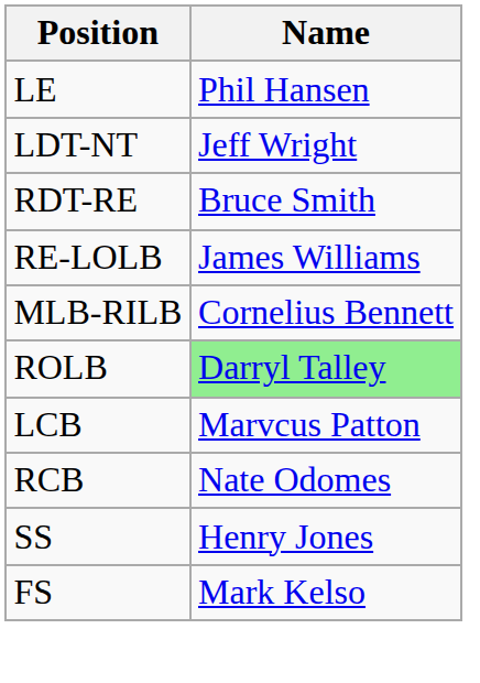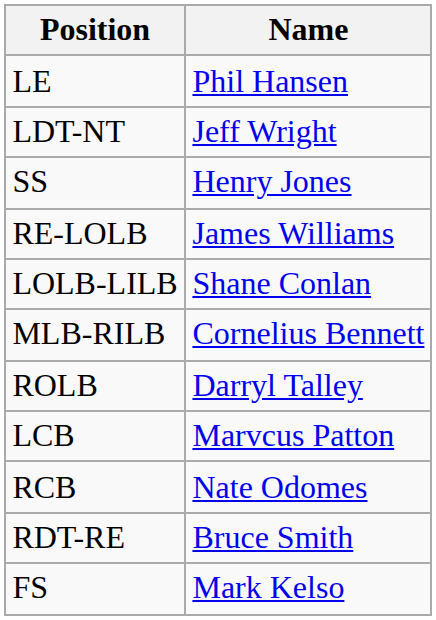rows swapped: RDT-RE <-> SS
+ row: LOLB-LILB | Shane Conlan
ROLB | Name: lightgreen background -> no background
